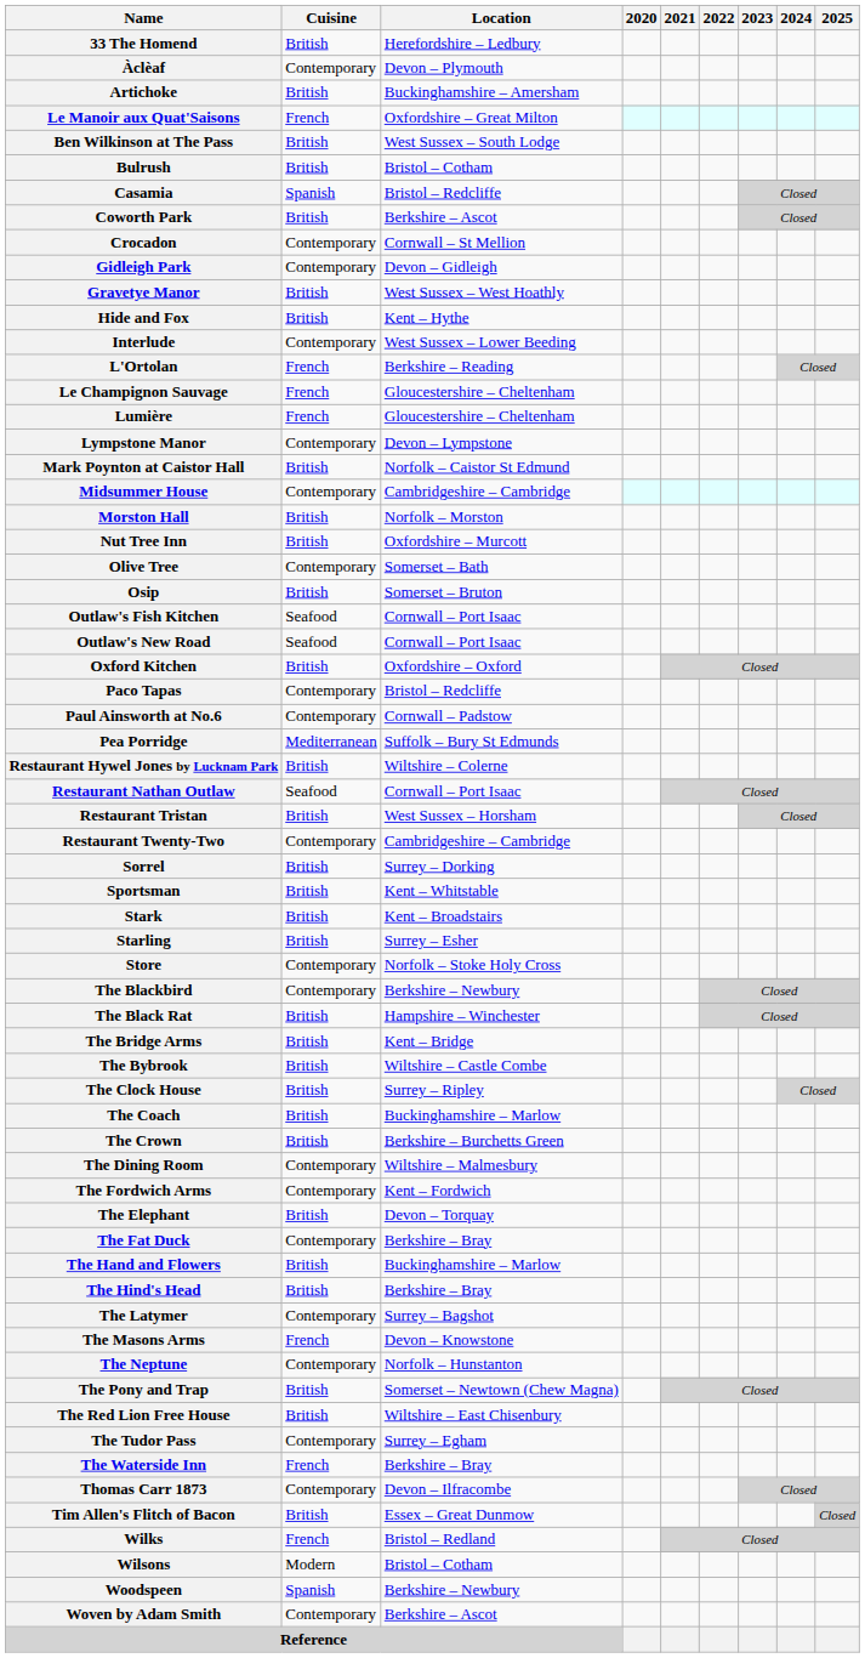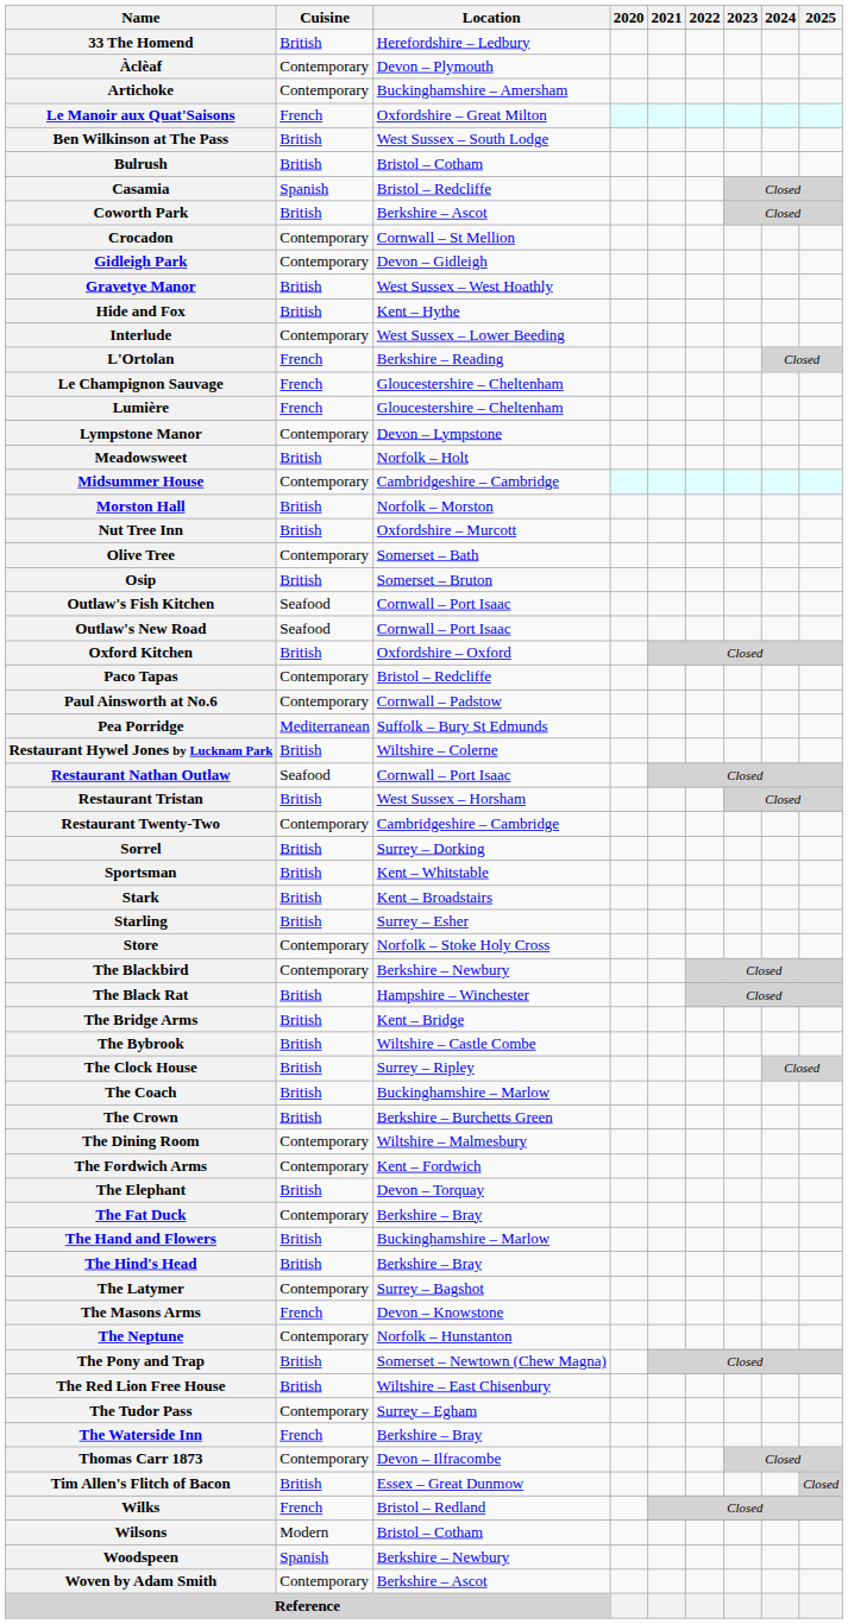Artichoke | Cuisine: British -> Contemporary
- row: Mark Poynton at Caistor Hall | British | Norfolk – Caistor St Edmund
+ row: Meadowsweet | British | Norfolk – Holt
